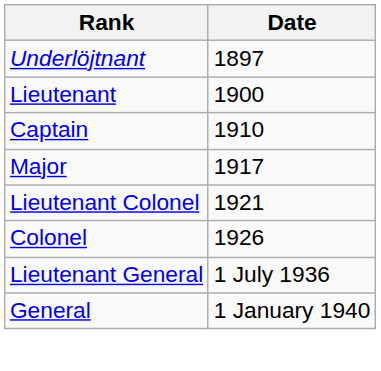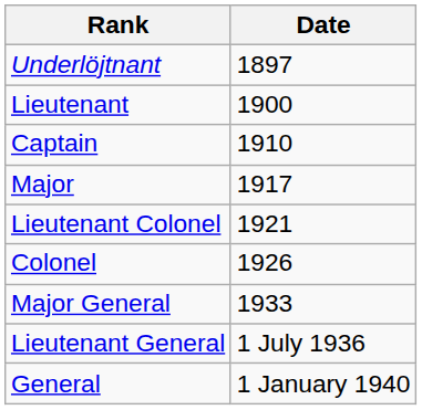+ row: Major General | 1933
